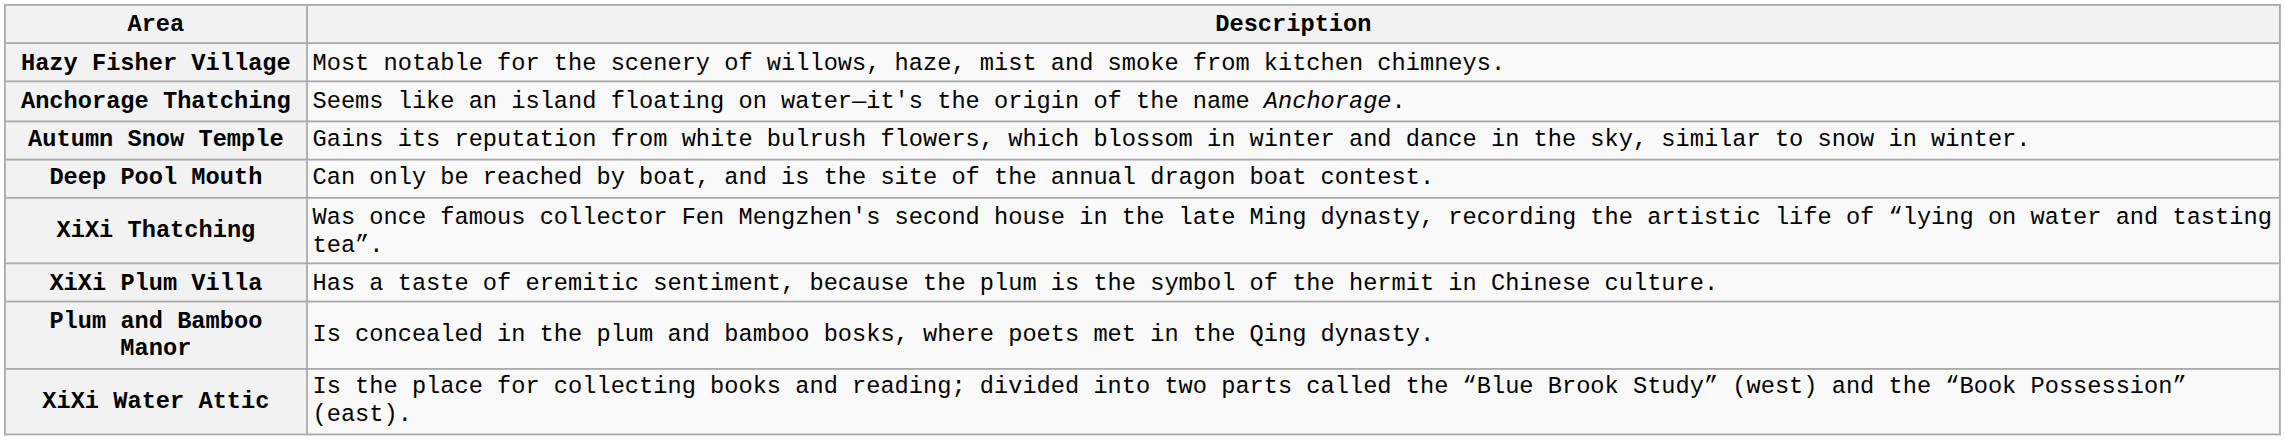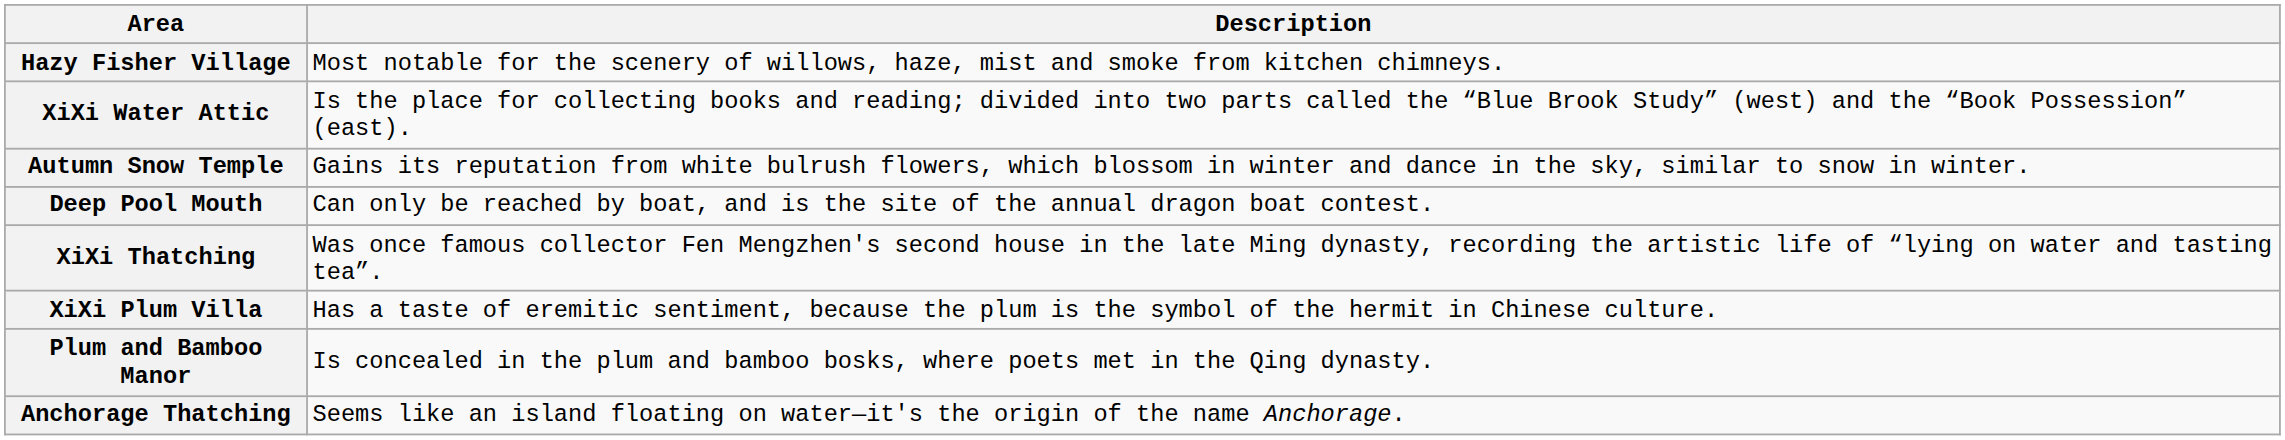rows swapped: Anchorage Thatching <-> XiXi Water Attic
